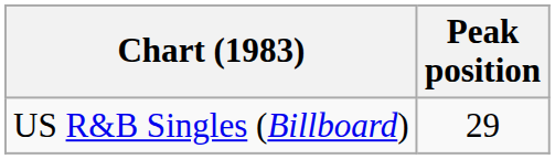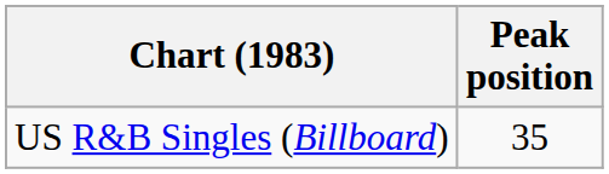US R&B Singles (Billboard) | Peak position: 29 -> 35
